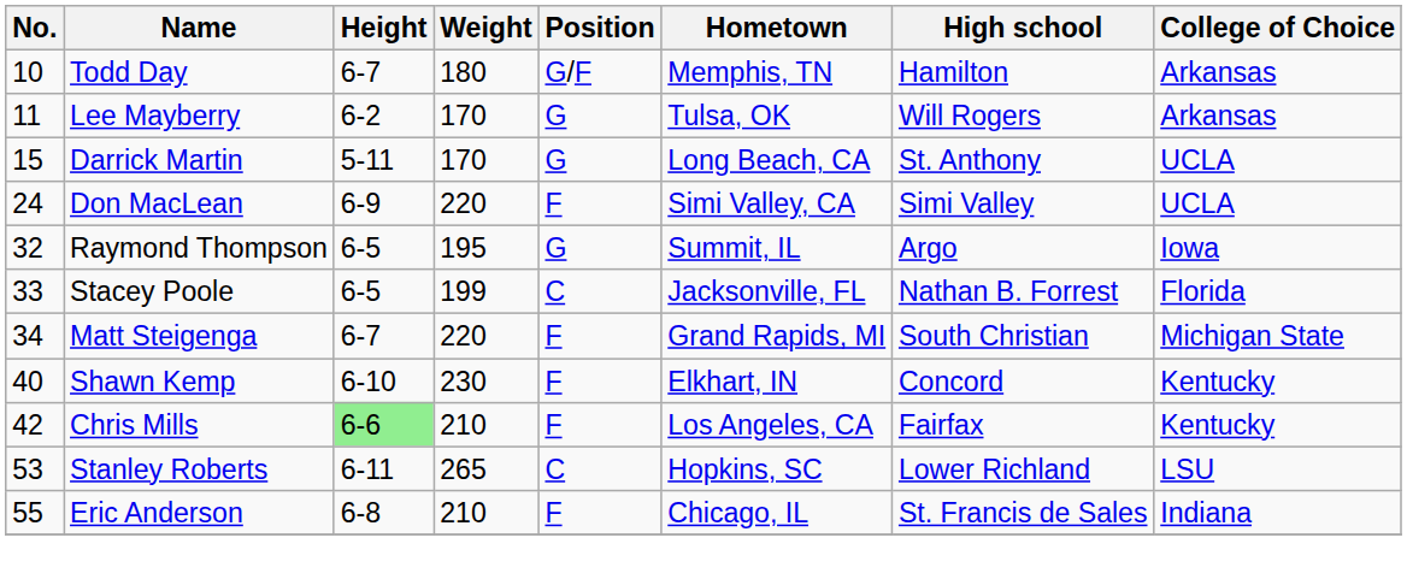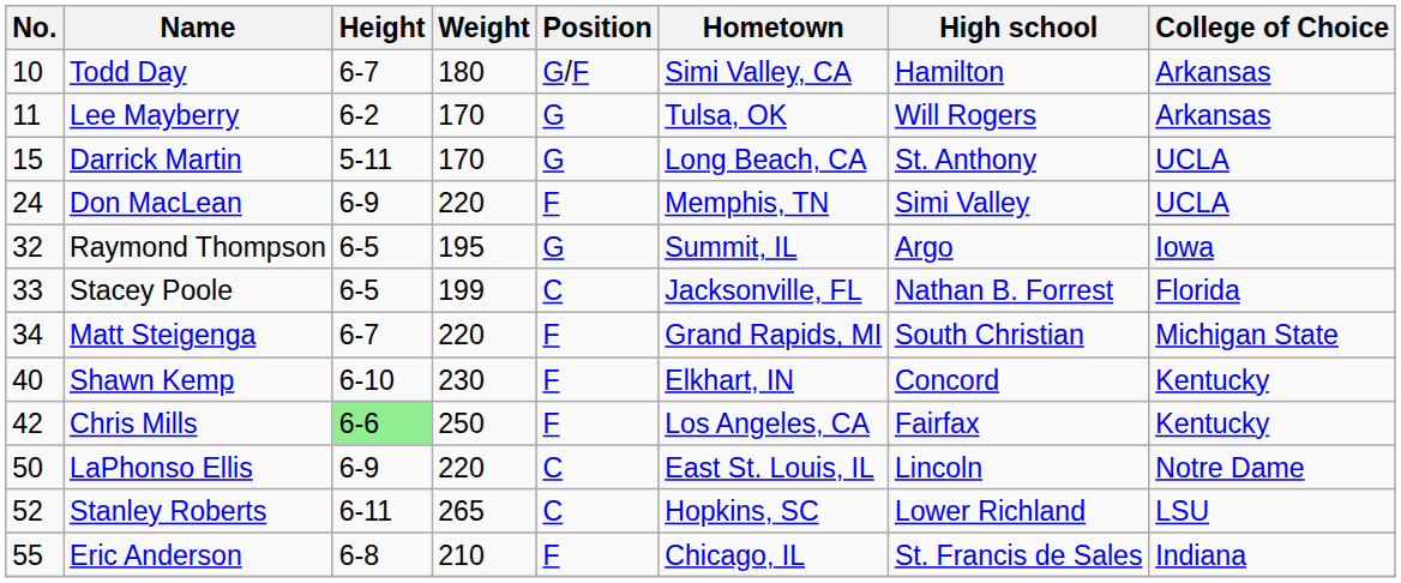Todd Day | Hometown: Memphis, TN -> Simi Valley, CA
Don MacLean | Hometown: Simi Valley, CA -> Memphis, TN
Chris Mills | Weight: 210 -> 250
+ row: 50 | LaPhonso Ellis | 6-9 | 220 | C | East St. Louis, IL | Lincoln | Notre Dame
Stanley Roberts | No.: 53 -> 52
